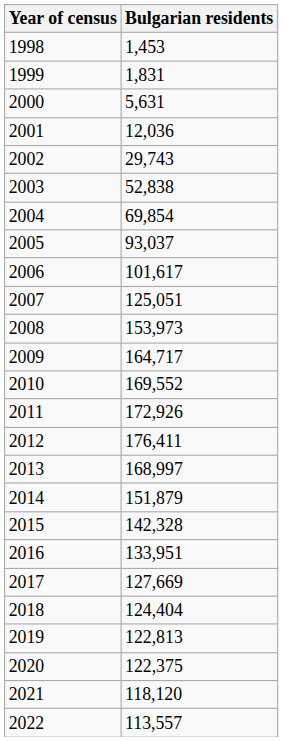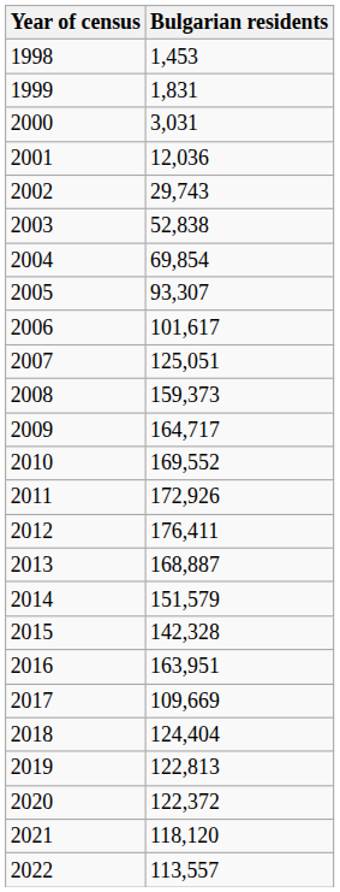2000 | Bulgarian residents: 5,631 -> 3,031
2005 | Bulgarian residents: 93,037 -> 93,307
2008 | Bulgarian residents: 153,973 -> 159,373
2013 | Bulgarian residents: 168,997 -> 168,887
2014 | Bulgarian residents: 151,879 -> 151,579
2016 | Bulgarian residents: 133,951 -> 163,951
2017 | Bulgarian residents: 127,669 -> 109,669
2020 | Bulgarian residents: 122,375 -> 122,372
